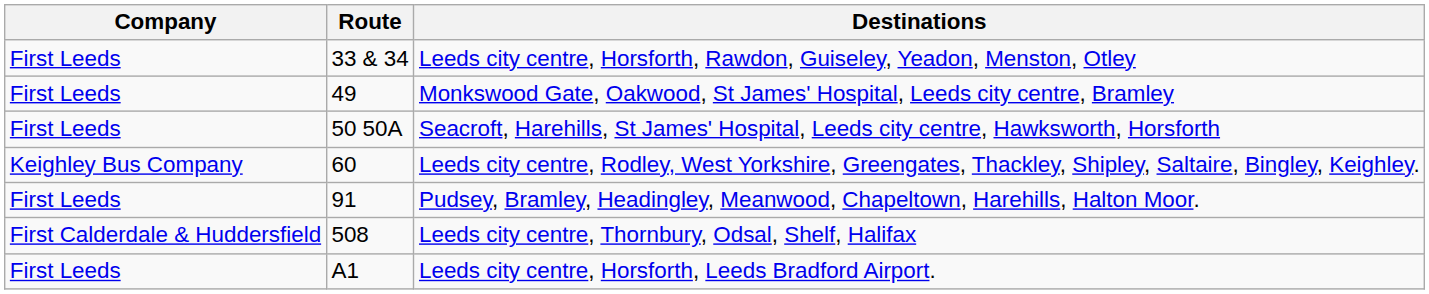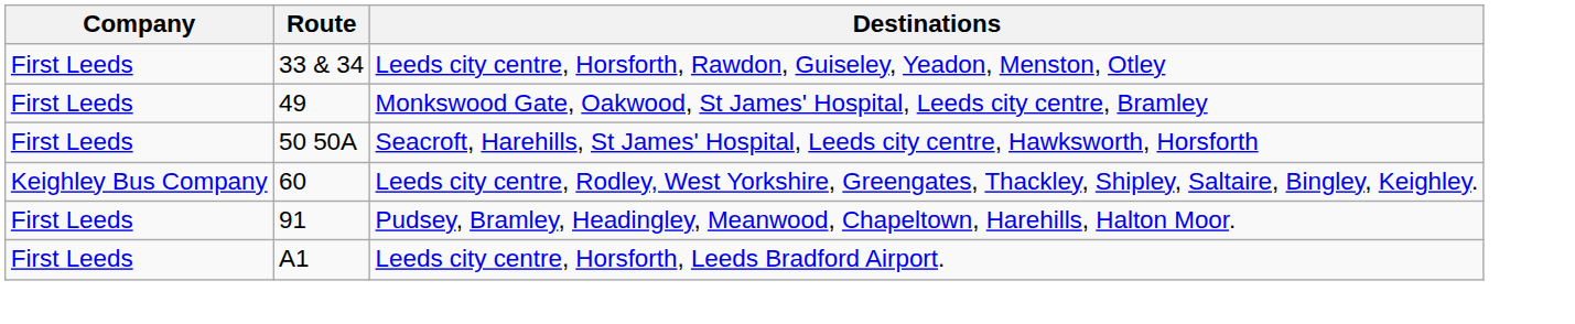- row: First Calderdale & Huddersfield | 508 | Leeds city centre, Thornbury, Odsal, Shelf, Halifax
